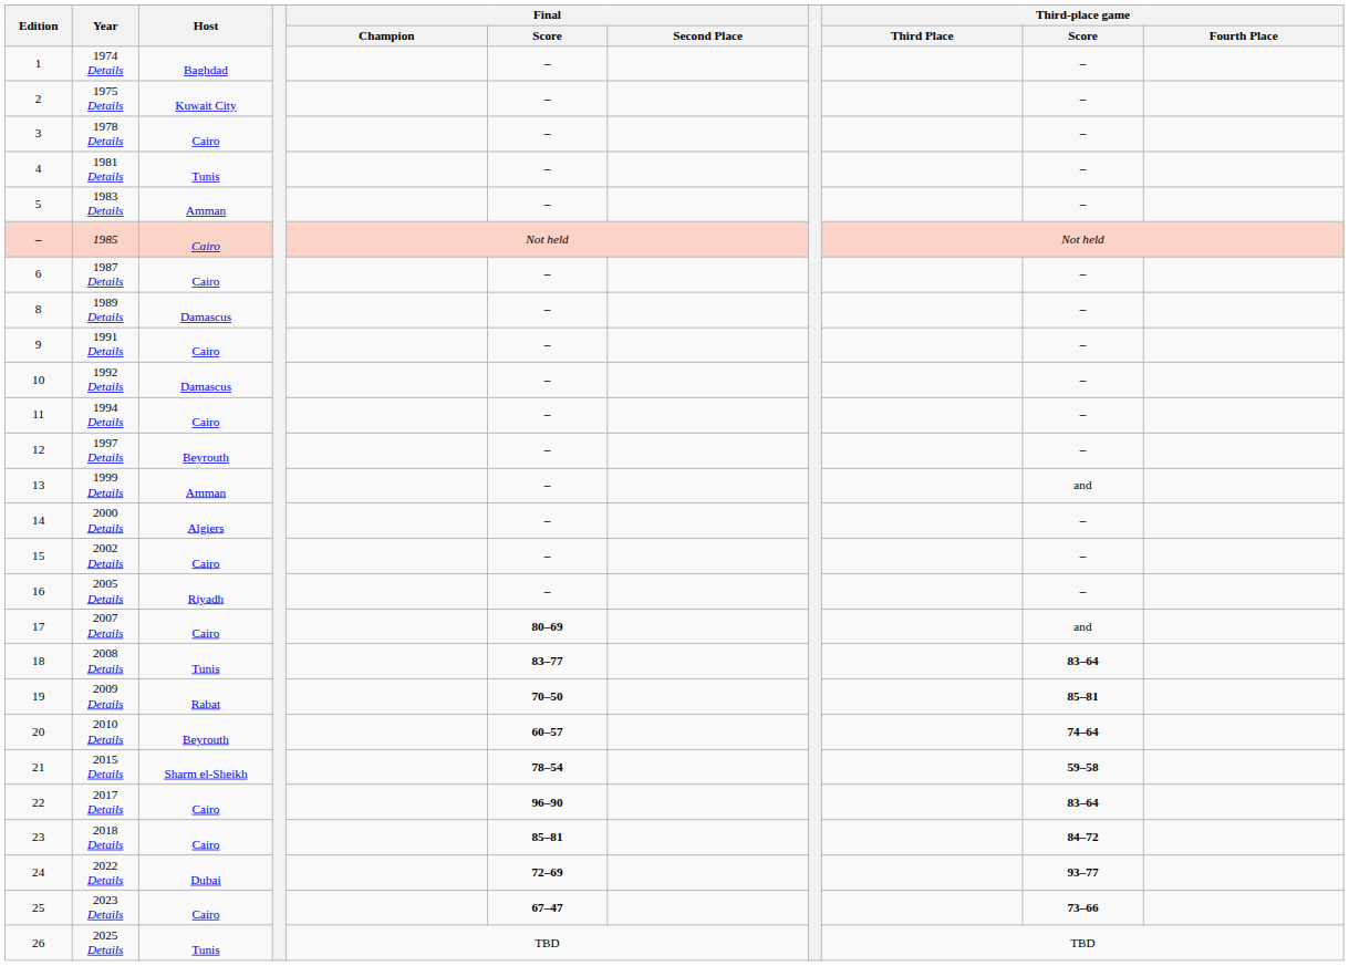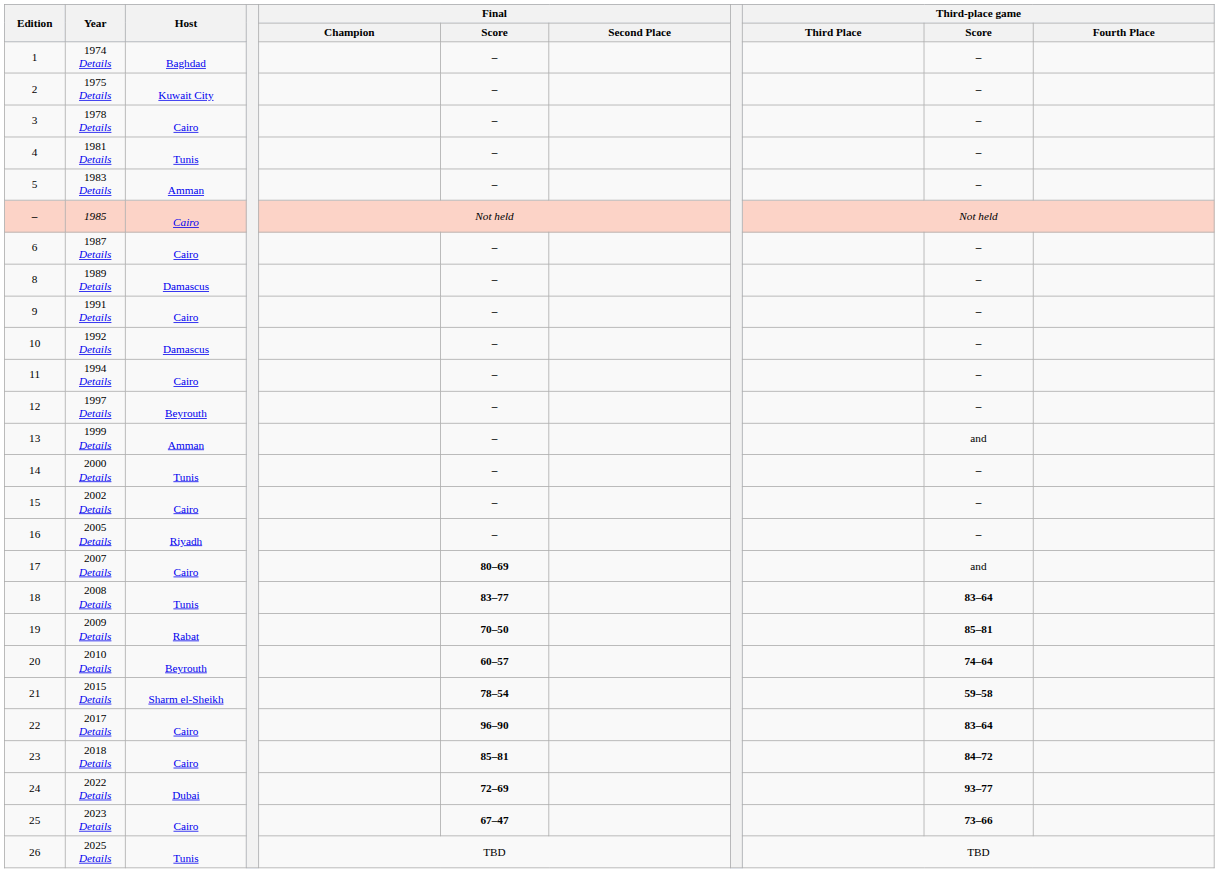2000 Details | Host: Algiers -> Tunis
